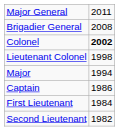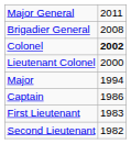Lieutenant Colonel | column 2: 1998 -> 2000
First Lieutenant | column 2: 1984 -> 1983
